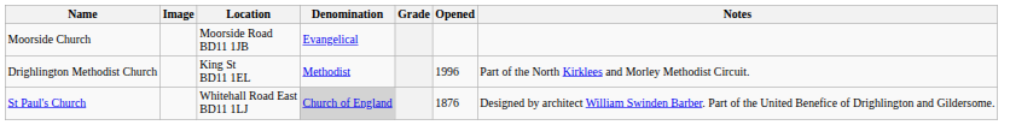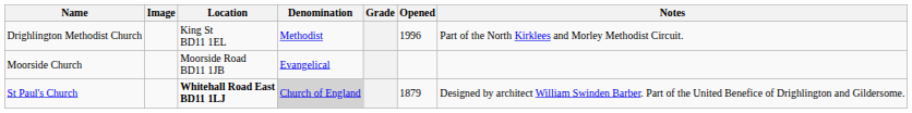rows swapped: Drighlington Methodist Church <-> Moorside Church
St Paul's Church | Location: normal -> bold
St Paul's Church | Opened: 1876 -> 1879
